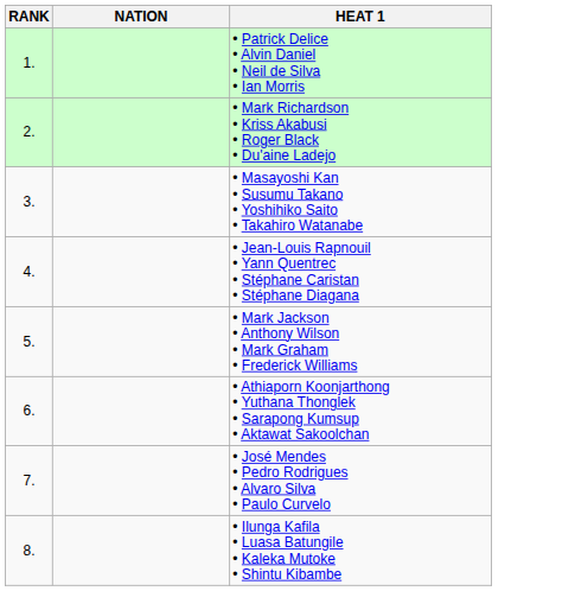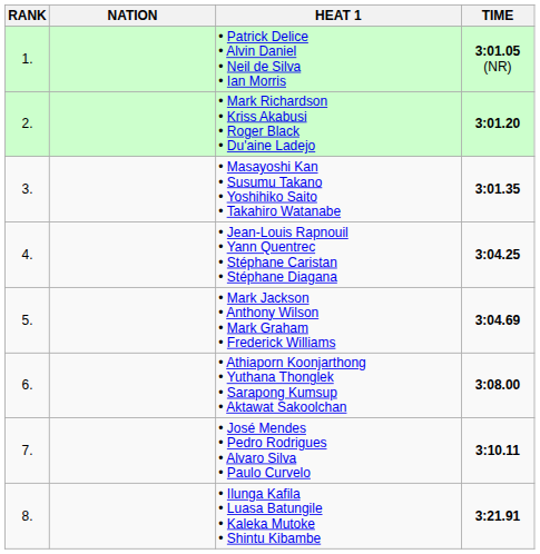+ column: TIME | 3:01.05 (NR) | 3:01.20 | 3:01.35 | 3:04.25 | 3:04.69 | 3:08.00 | 3:10.11 | 3:21.91
